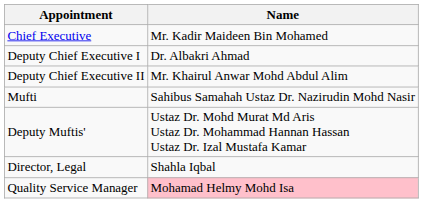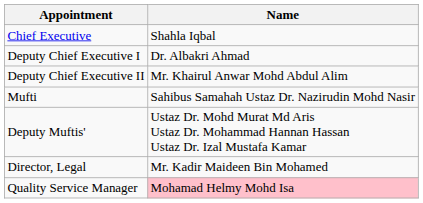Chief Executive | Name: Mr. Kadir Maideen Bin Mohamed -> Shahla Iqbal
Director, Legal | Name: Shahla Iqbal -> Mr. Kadir Maideen Bin Mohamed
